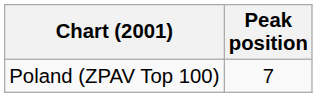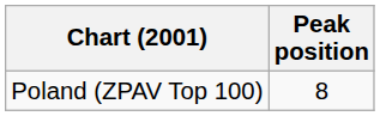Poland (ZPAV Top 100) | Peak position: 7 -> 8
